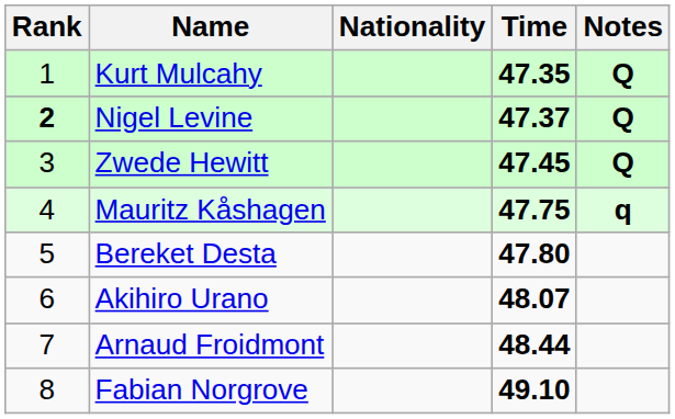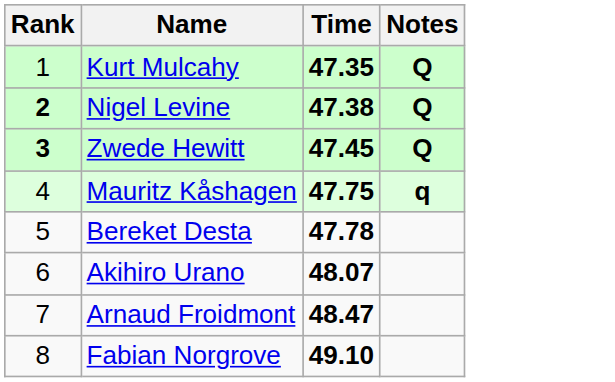- column: Nationality
Nigel Levine | Time: 47.37 -> 47.38
Zwede Hewitt | Rank: normal -> bold
Bereket Desta | Time: 47.80 -> 47.78
Arnaud Froidmont | Time: 48.44 -> 48.47
